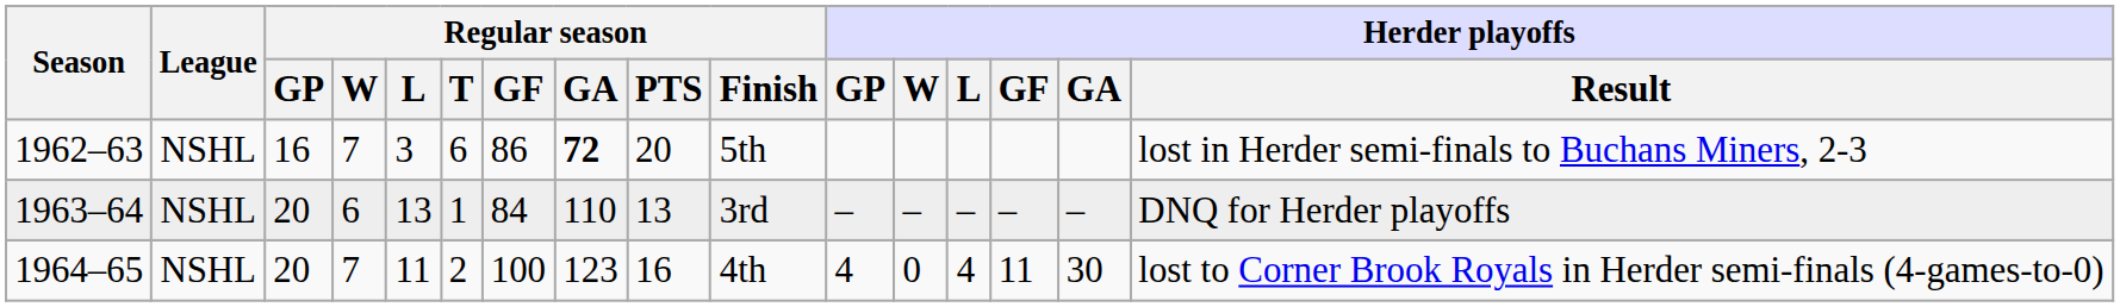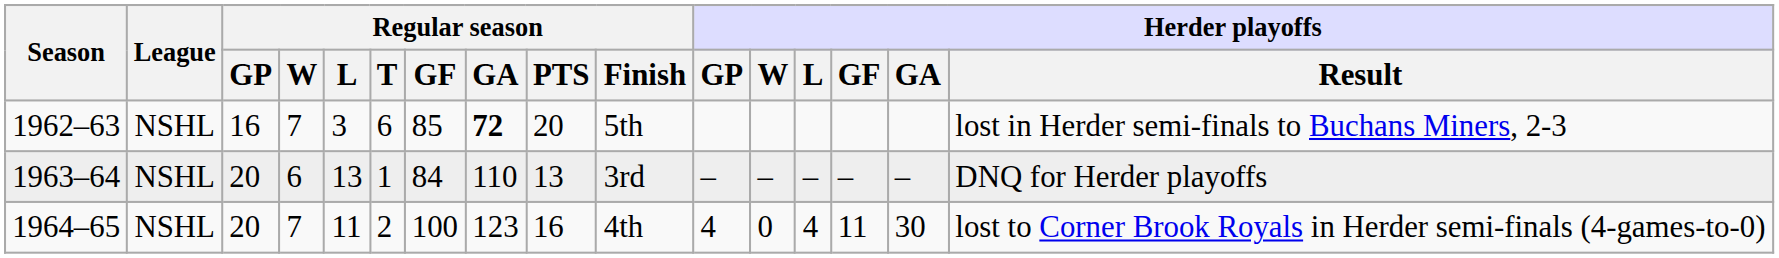1962–63 | Regular season / GF: 86 -> 85
